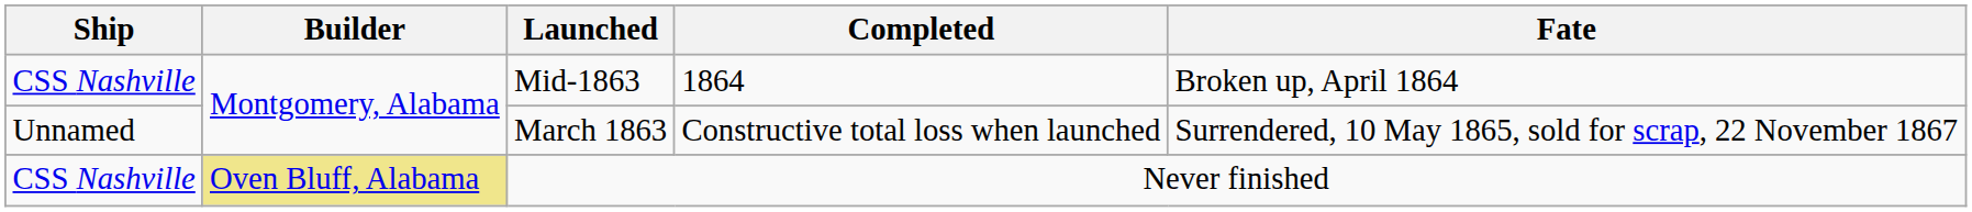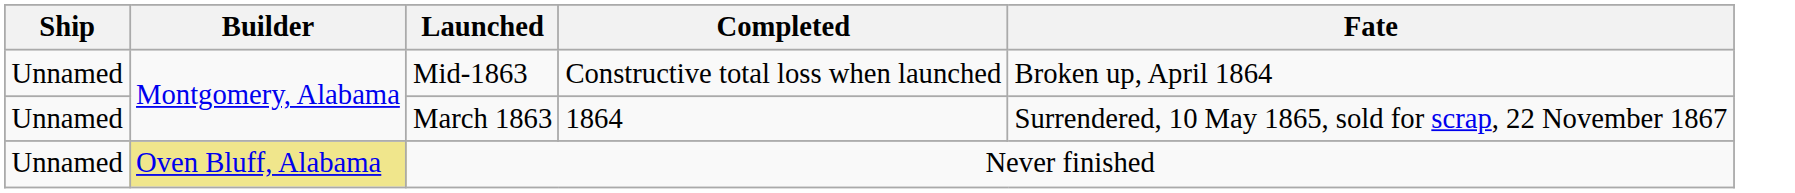Mid-1863 | Ship: CSS Nashville -> Unnamed
Mid-1863 | Completed: 1864 -> Constructive total loss when launched
March 1863 | Completed: Constructive total loss when launched -> 1864
Never finished | Ship: CSS Nashville -> Unnamed
